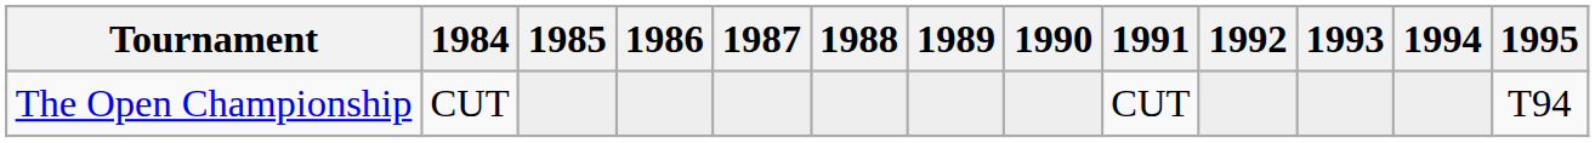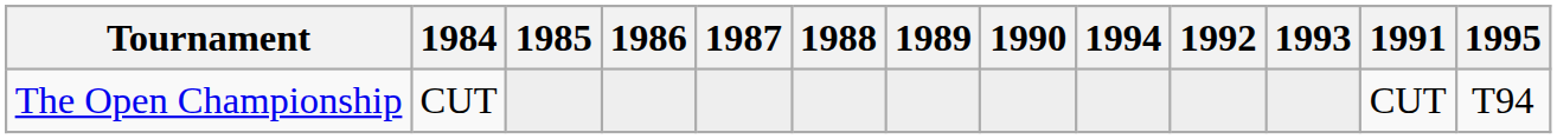columns swapped: 1991 <-> 1994
